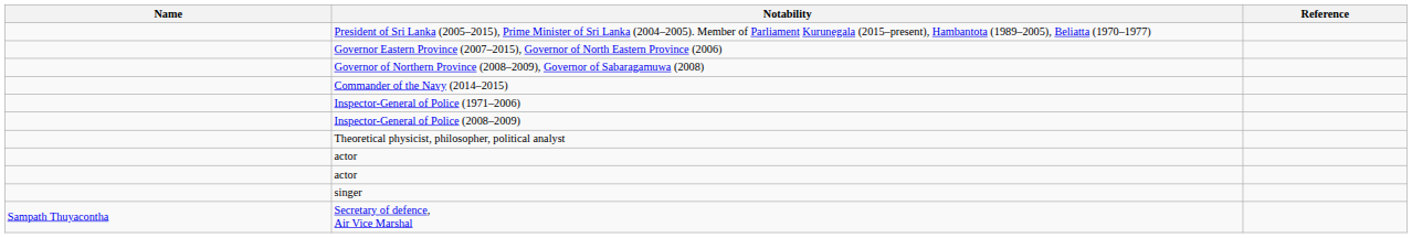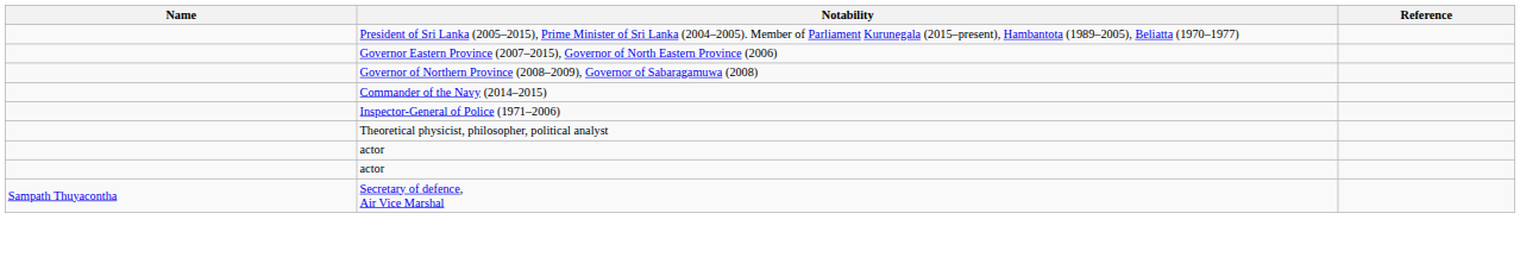- row: Inspector-General of Police (2008–2009)
- row: singer
